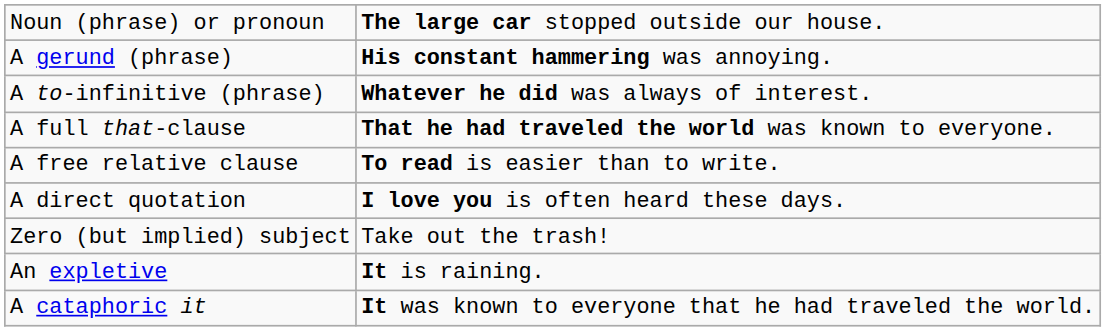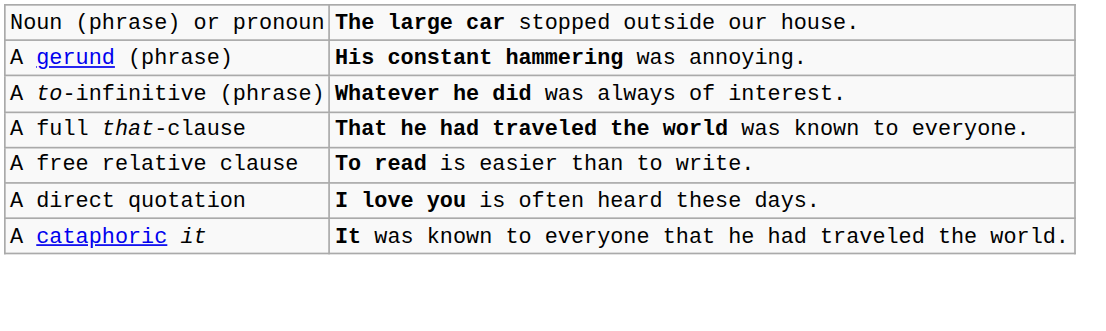- row: Zero (but implied) subject | Take out the trash!
- row: An expletive | It is raining.
